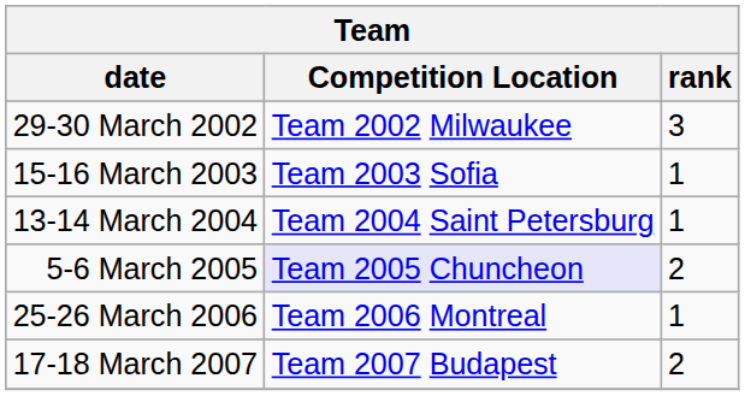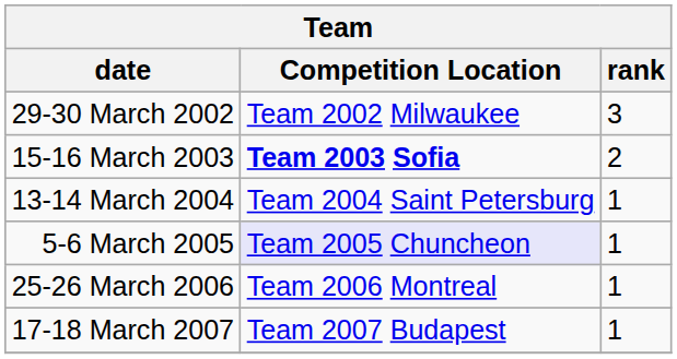15-16 March 2003 | Competition Location: normal -> bold
15-16 March 2003 | rank: 1 -> 2
5-6 March 2005 | rank: 2 -> 1
17-18 March 2007 | rank: 2 -> 1
